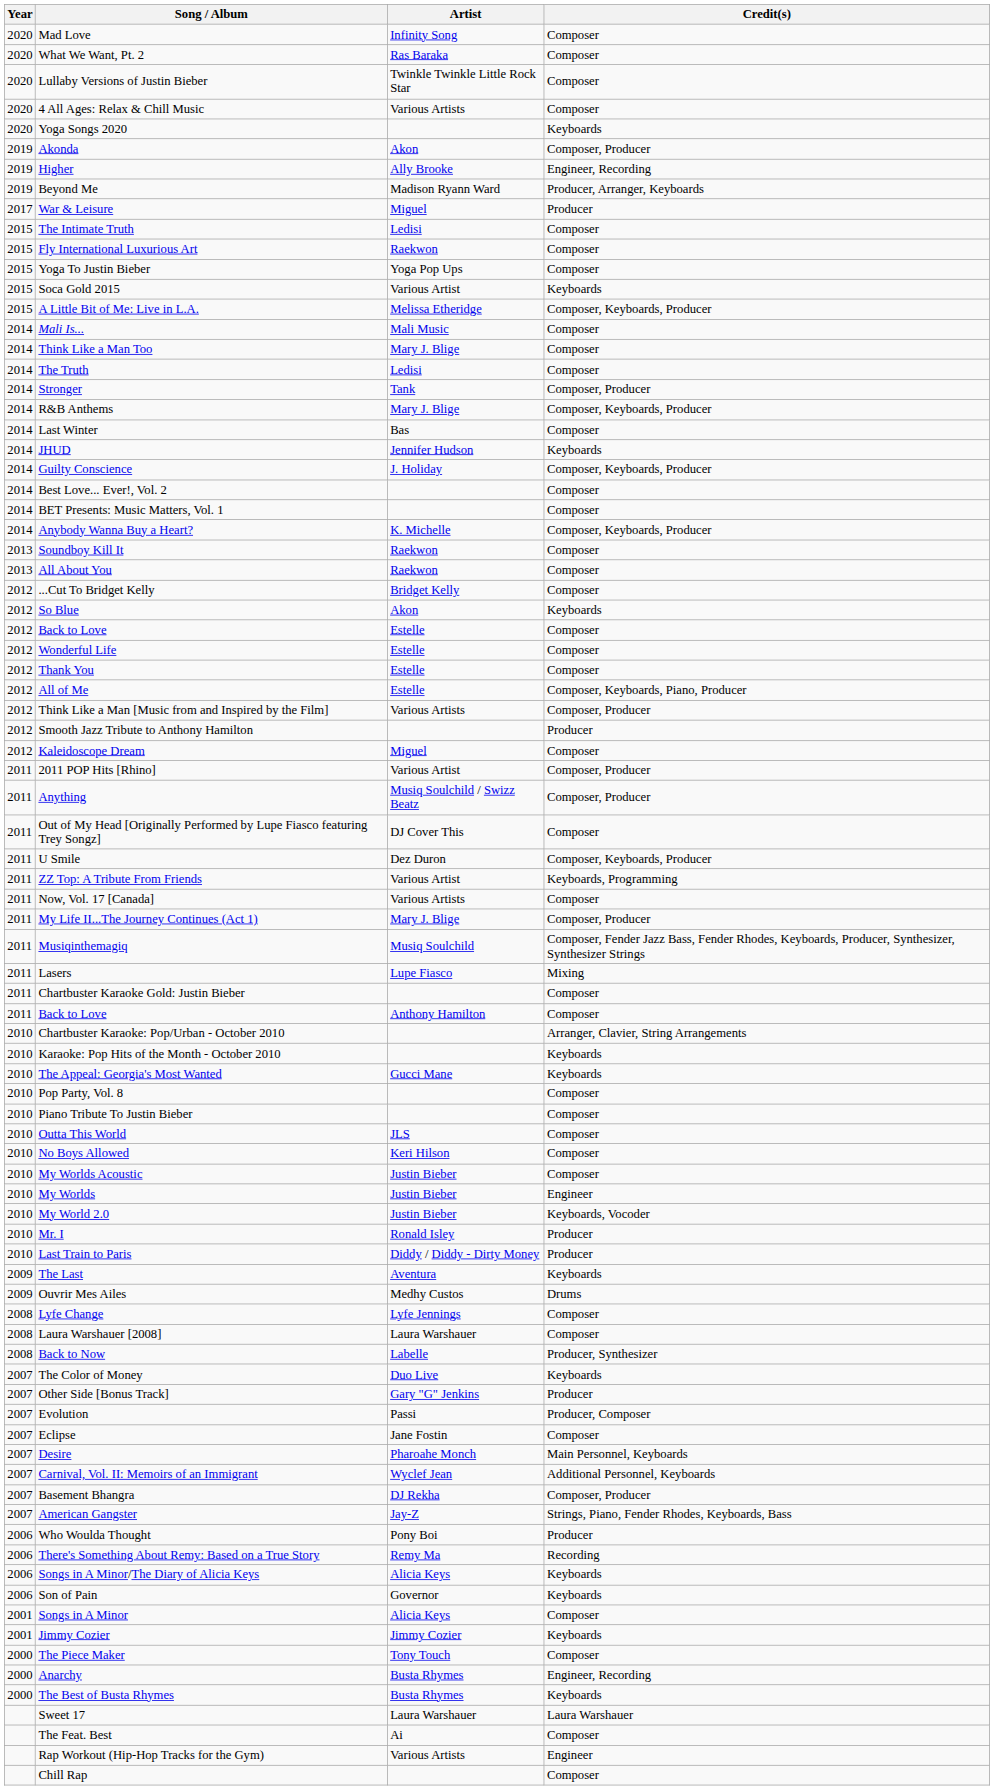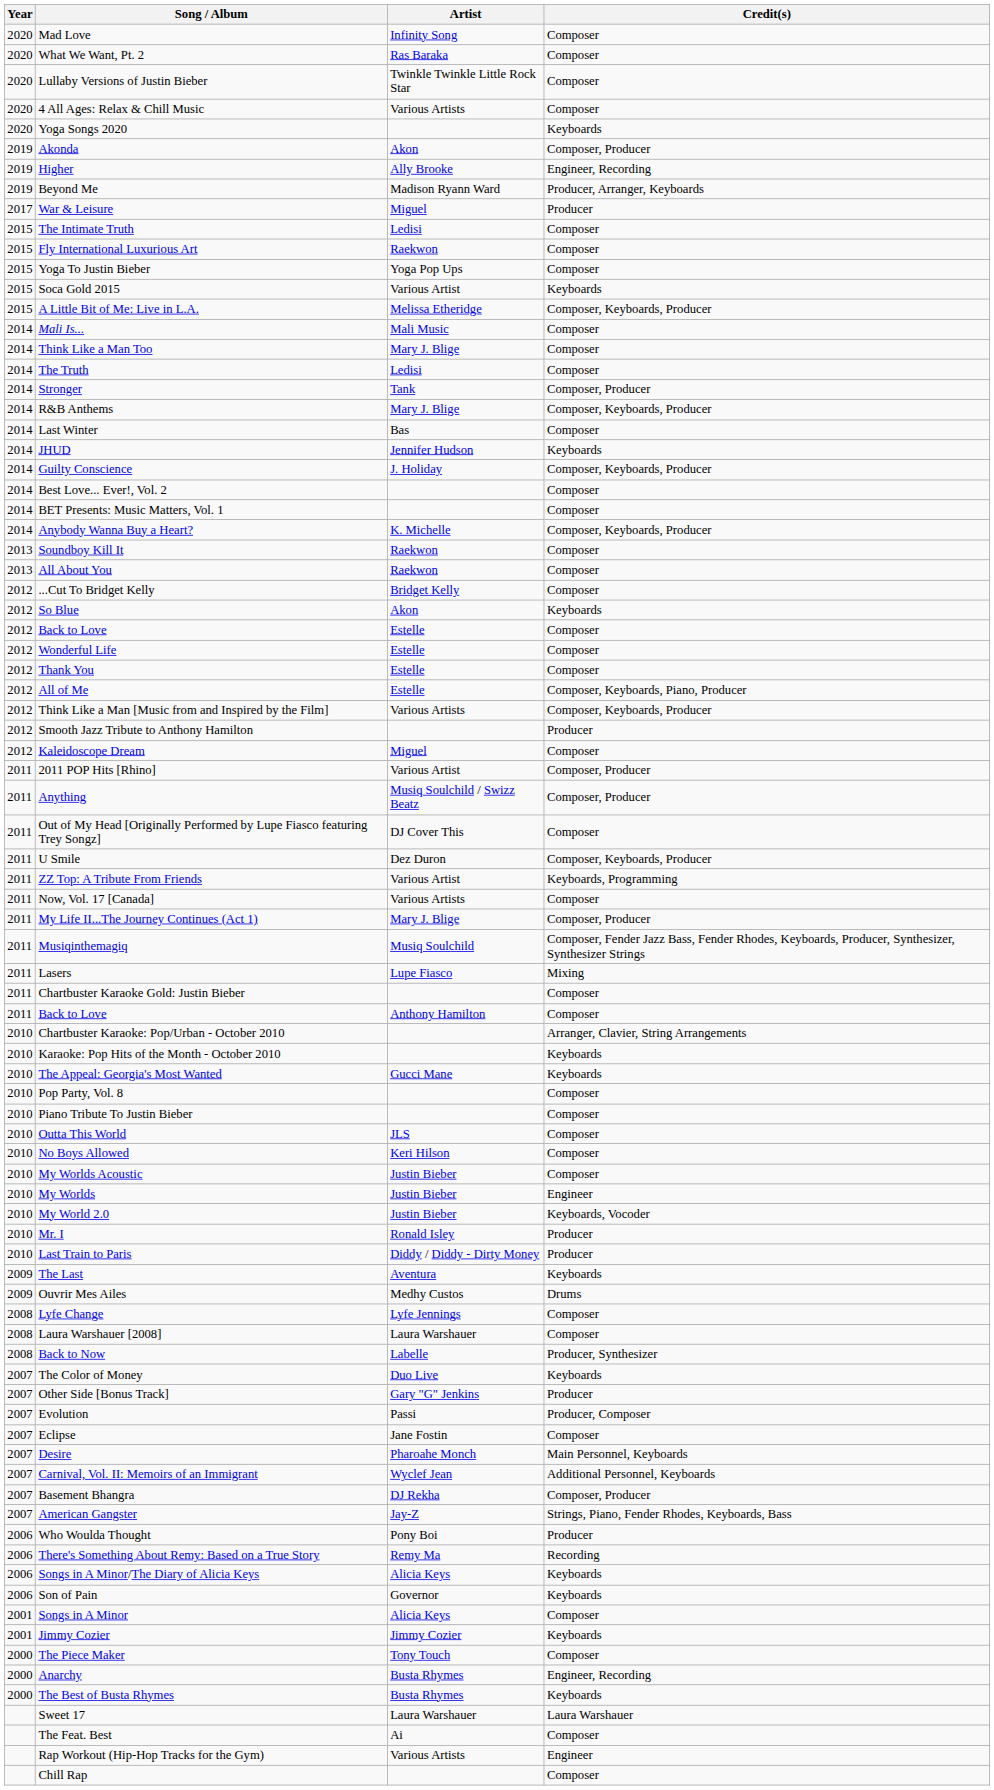Think Like a Man [Music from and Inspired by the Film] | Credit(s): Composer, Producer -> Composer, Keyboards, Producer
